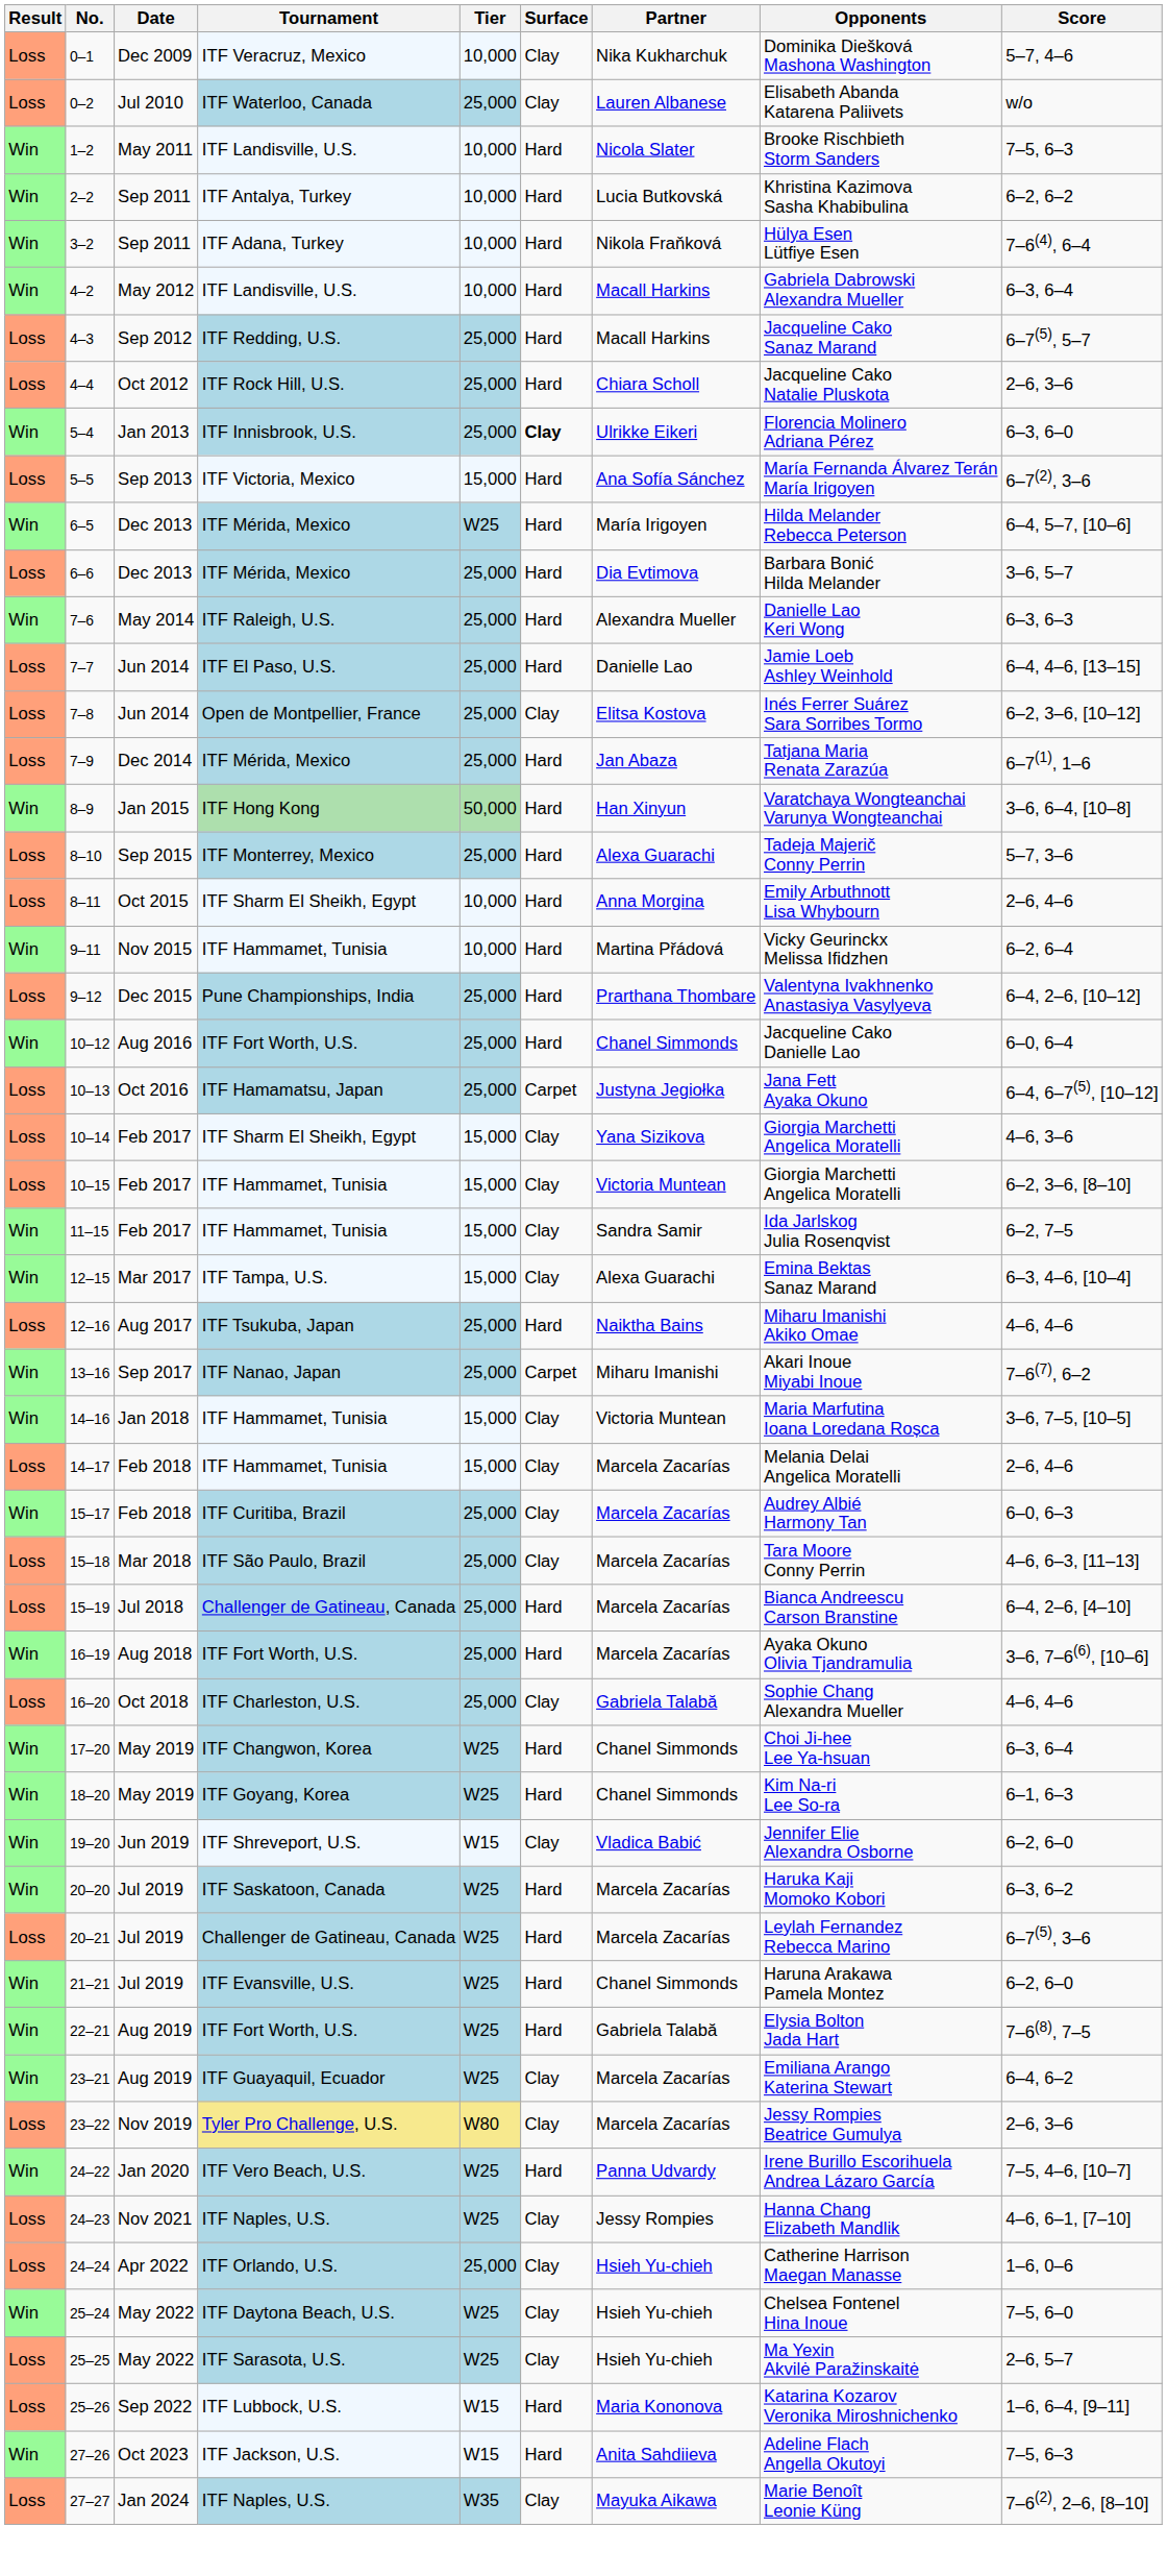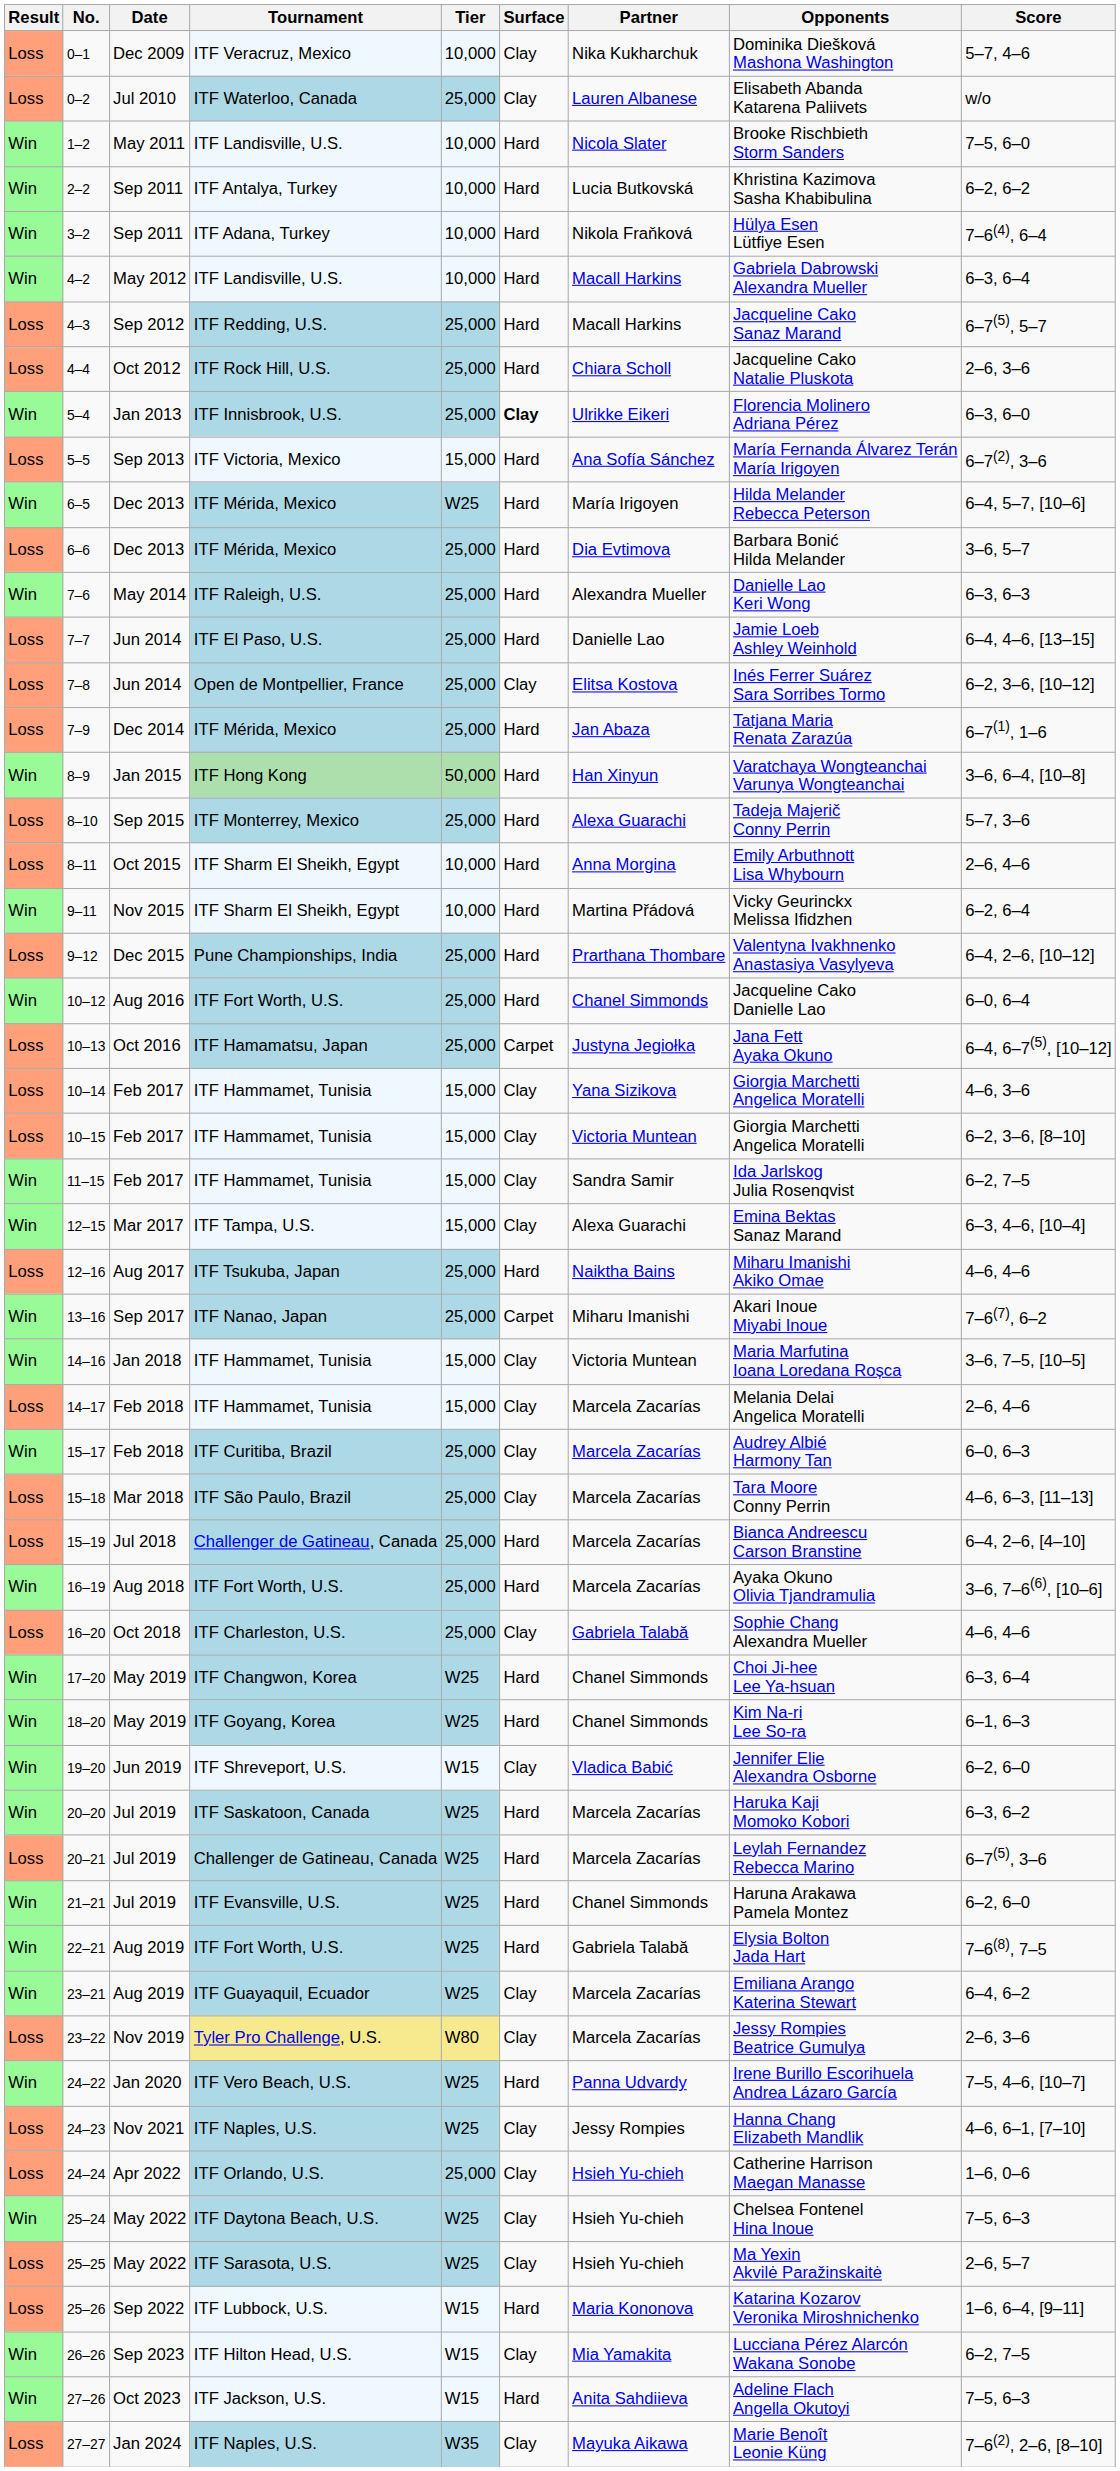1–2 | Score: 7–5, 6–3 -> 7–5, 6–0
9–11 | Tournament: ITF Hammamet, Tunisia -> ITF Sharm El Sheikh, Egypt
10–14 | Tournament: ITF Sharm El Sheikh, Egypt -> ITF Hammamet, Tunisia
25–24 | Score: 7–5, 6–0 -> 7–5, 6–3
+ row: Win | 26–26 | Sep 2023 | ITF Hilton Head, U.S. | W15 | Clay | Mia Yamakita | Lucciana Pérez Alarcón Wakana Sonobe | 6–2, 7–5
